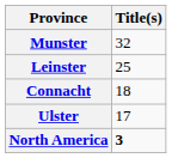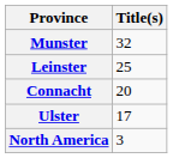Connacht | Title(s): 18 -> 20
North America | Title(s): bold -> normal
